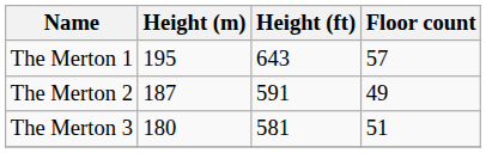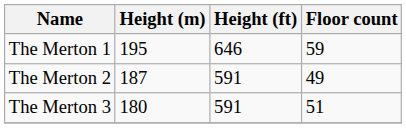The Merton 1 | Height (ft): 643 -> 646
The Merton 1 | Floor count: 57 -> 59
The Merton 3 | Height (ft): 581 -> 591
